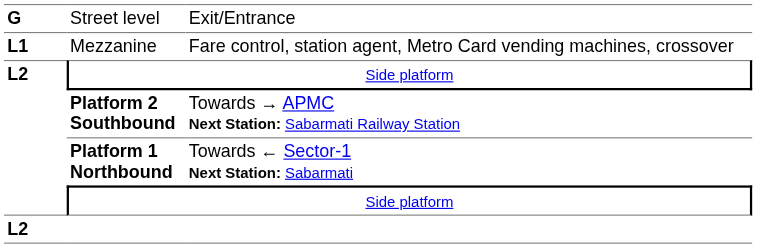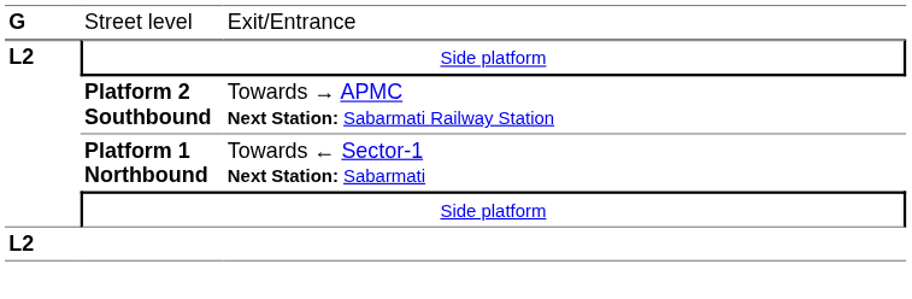- row: L1 | Mezzanine | Fare control, station agent, Metro Card vending machines, crossover
